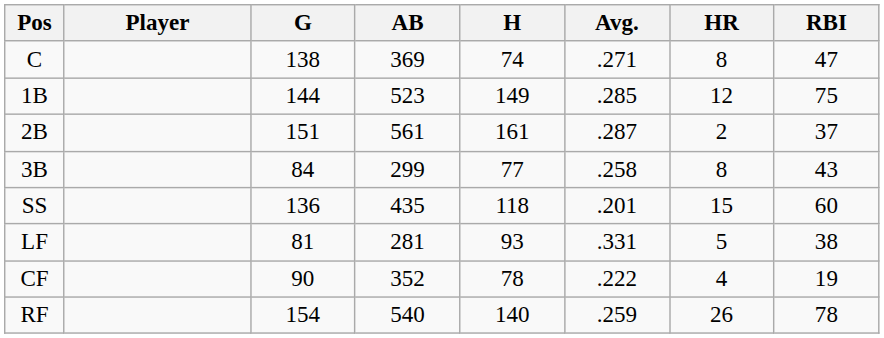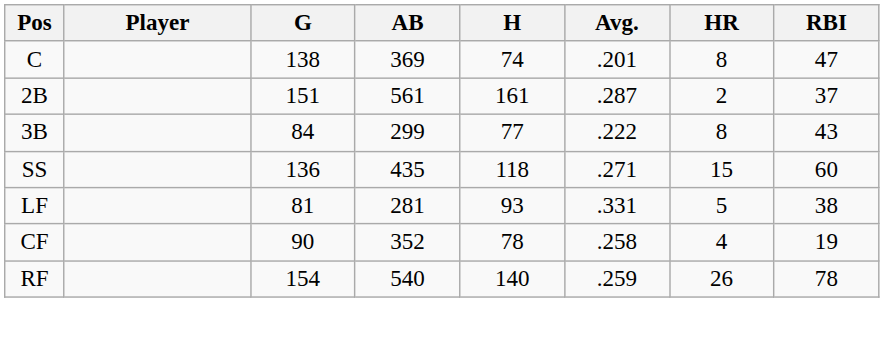C | Avg.: .271 -> .201
- row: 1B | 144 | 523 | 149 | .285 | 12 | 75
3B | Avg.: .258 -> .222
SS | Avg.: .201 -> .271
CF | Avg.: .222 -> .258
